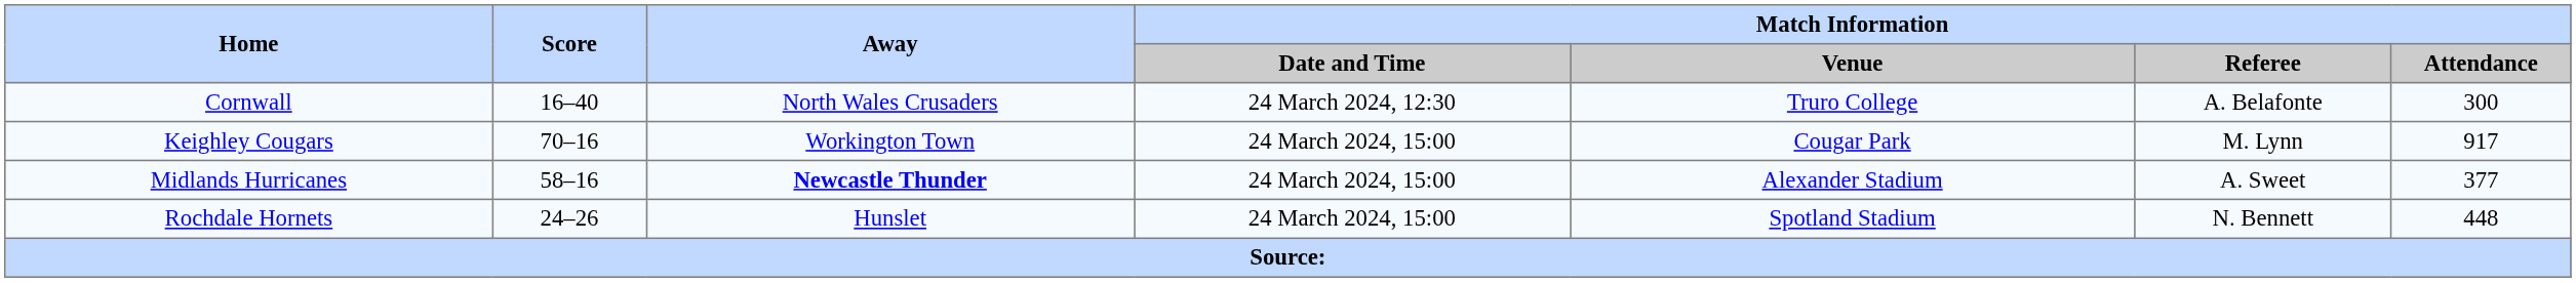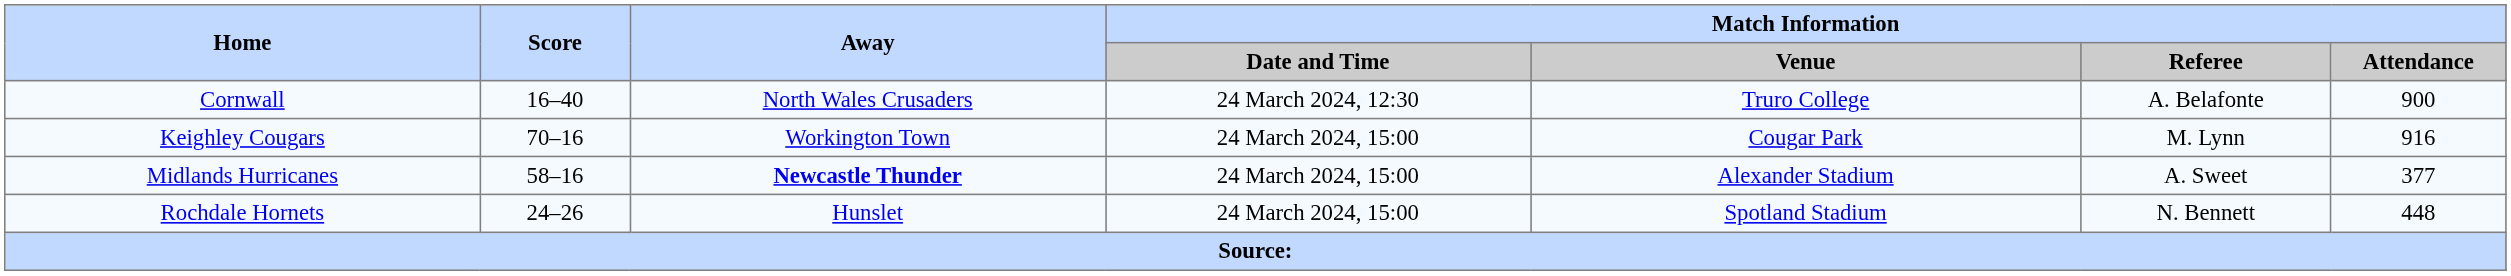Cornwall | Match Information / Attendance: 300 -> 900
Keighley Cougars | Match Information / Attendance: 917 -> 916
